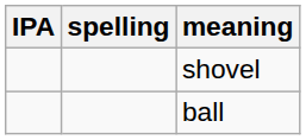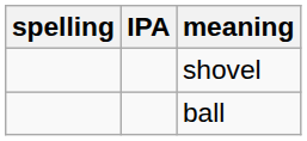columns swapped: spelling <-> IPA
